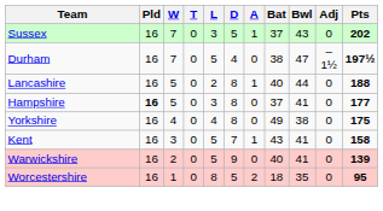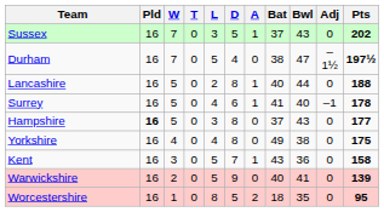+ row: Surrey | 16 | 5 | 0 | 4 | 6 | 1 | 41 | 40 | –1 | 178
Hampshire | Bwl: 41 -> 43
Kent | Bwl: 41 -> 36
